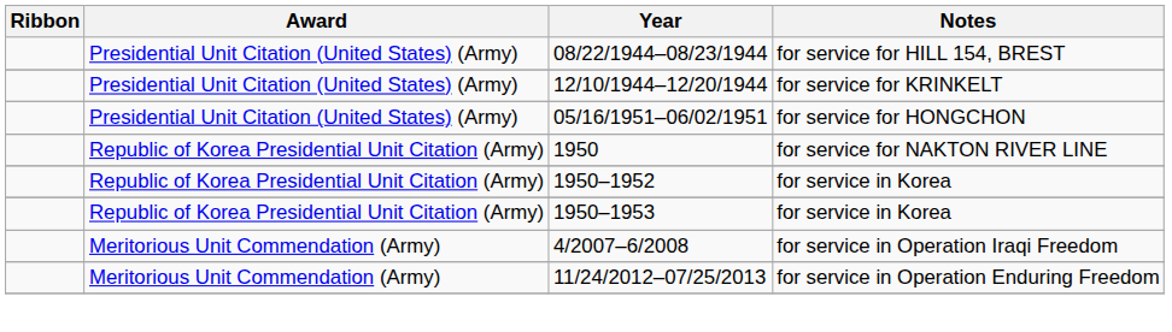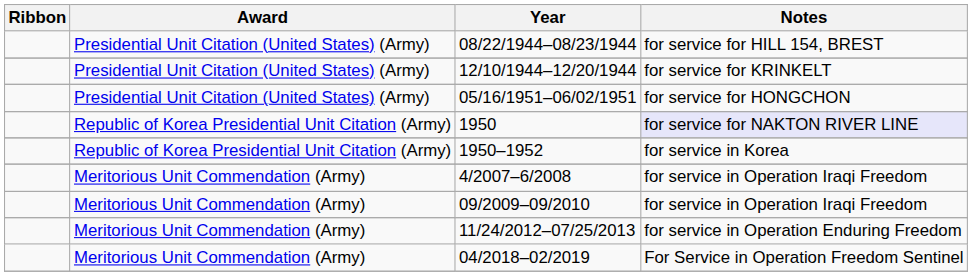1950 | Notes: no background -> lavender background
- row: Republic of Korea Presidential Unit Citation (Army) | 1950–1953 | for service in Korea
+ row: Meritorious Unit Commendation (Army) | 09/2009–09/2010 | for service in Operation Iraqi Freedom
+ row: Meritorious Unit Commendation (Army) | 04/2018–02/2019 | For Service in Operation Freedom Sentinel
